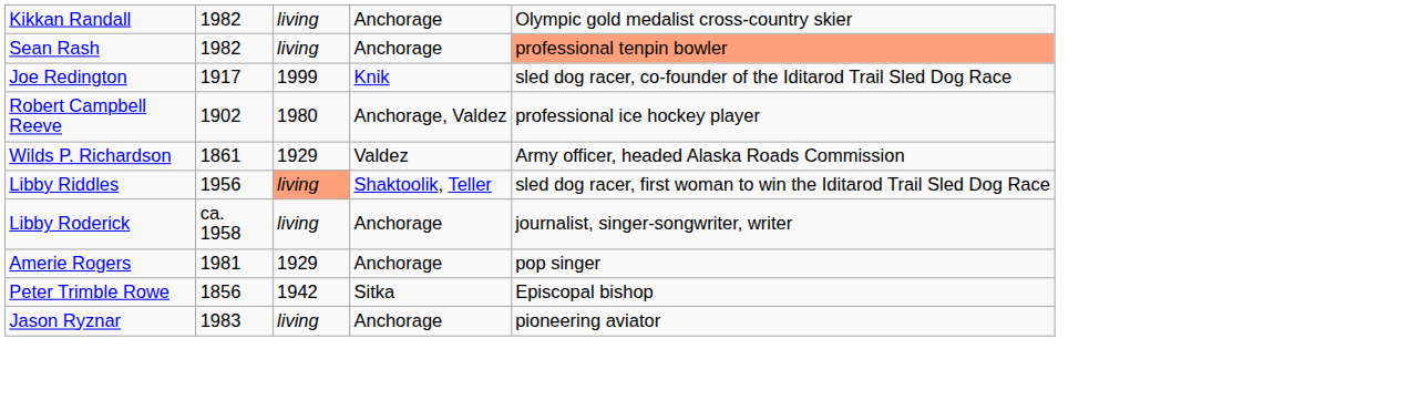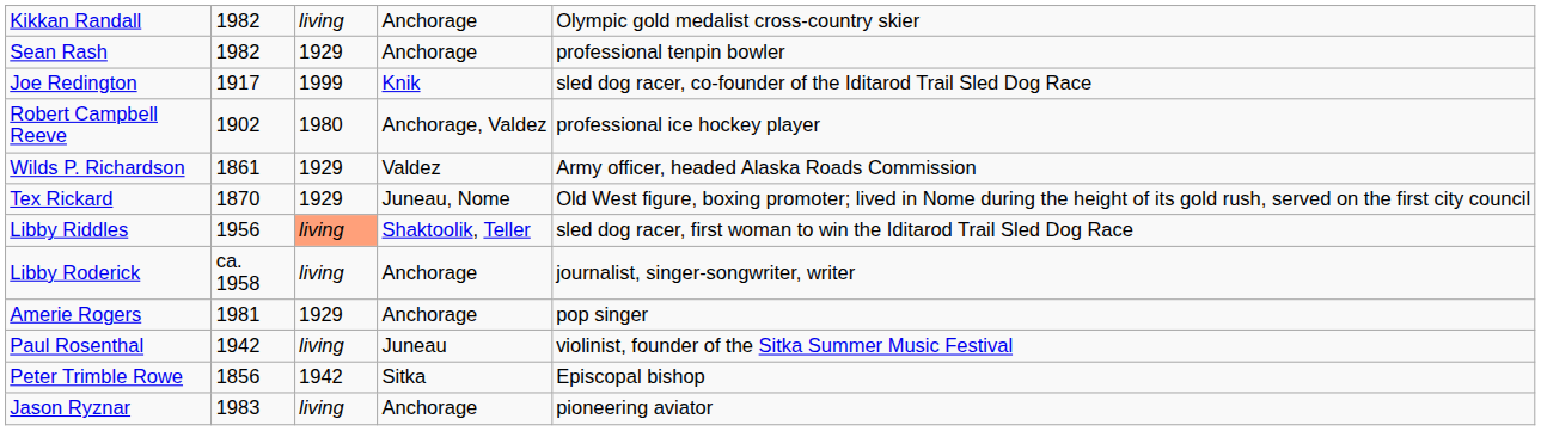Sean Rash | column 3: living -> 1929
Sean Rash | column 5: lightsalmon background -> no background
+ row: Tex Rickard | 1870 | 1929 | Juneau, Nome | Old West figure, boxing promoter; lived in Nome during the height of its gold rush, served on the first city council
+ row: Paul Rosenthal | 1942 | living | Juneau | violinist, founder of the Sitka Summer Music Festival
